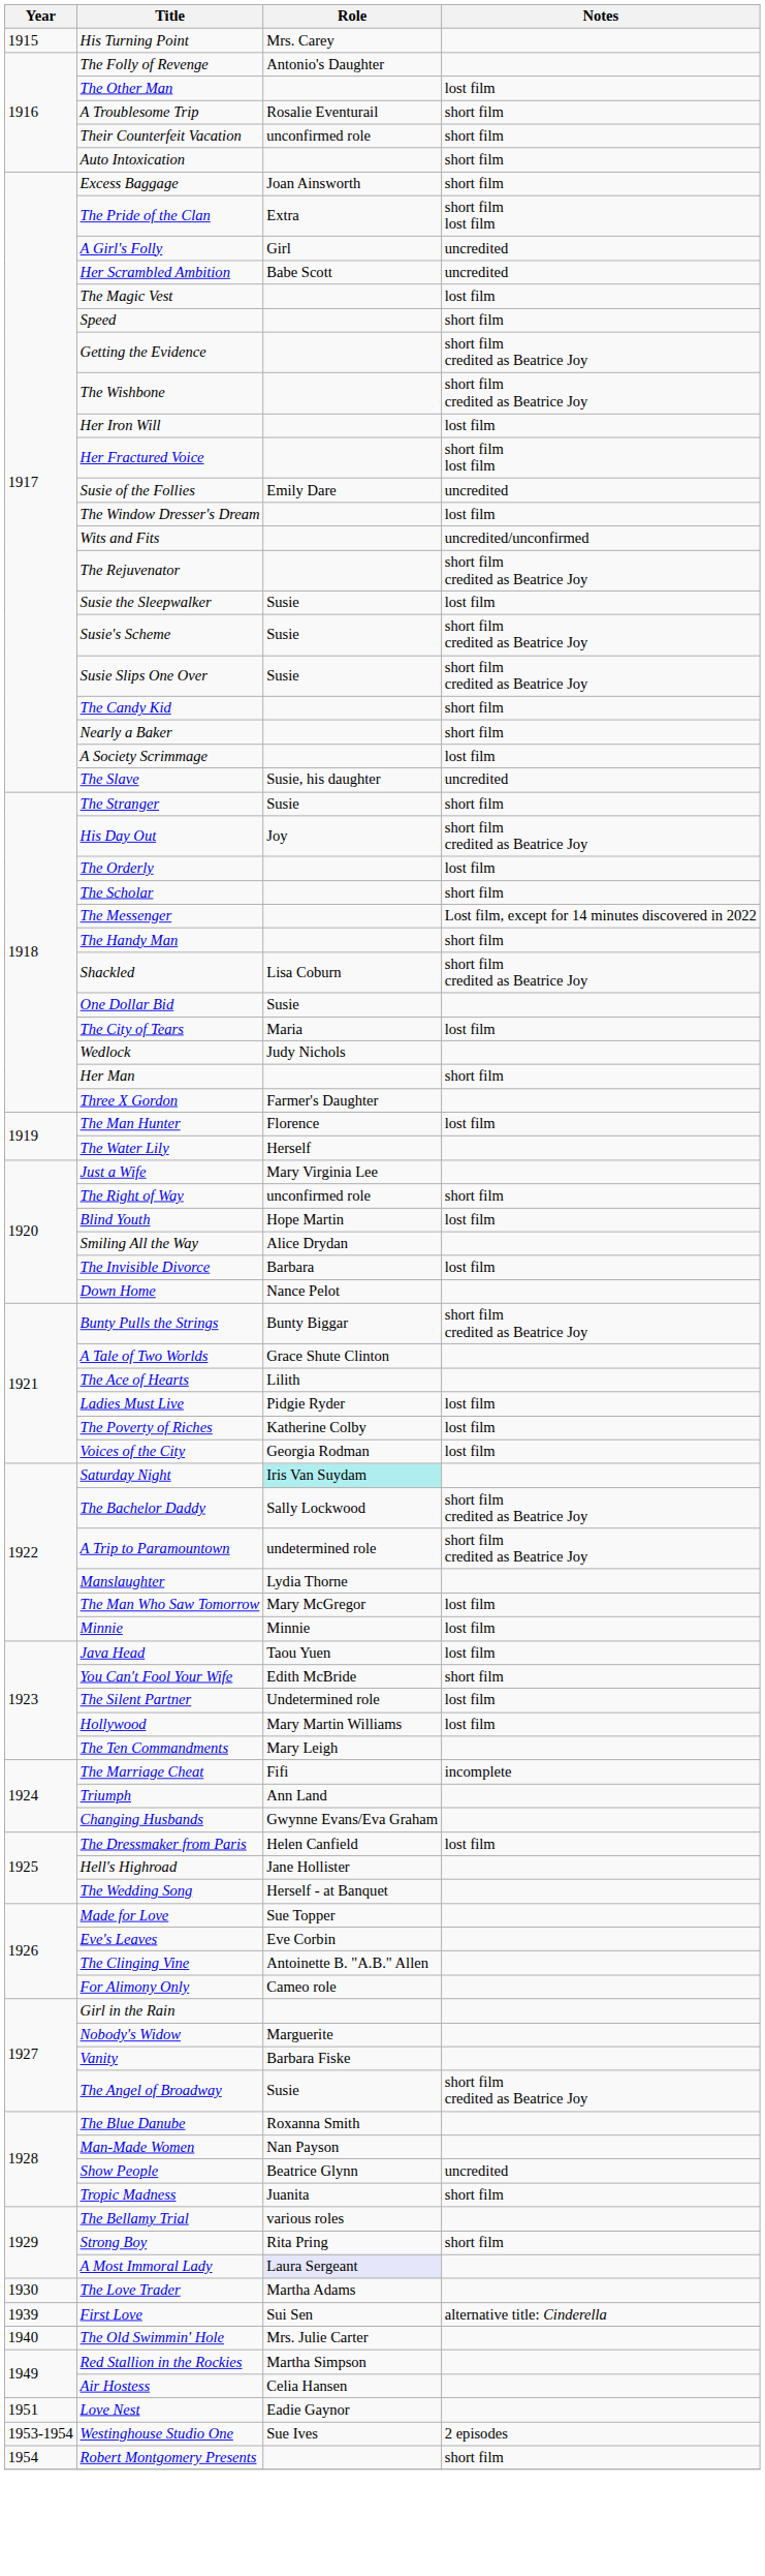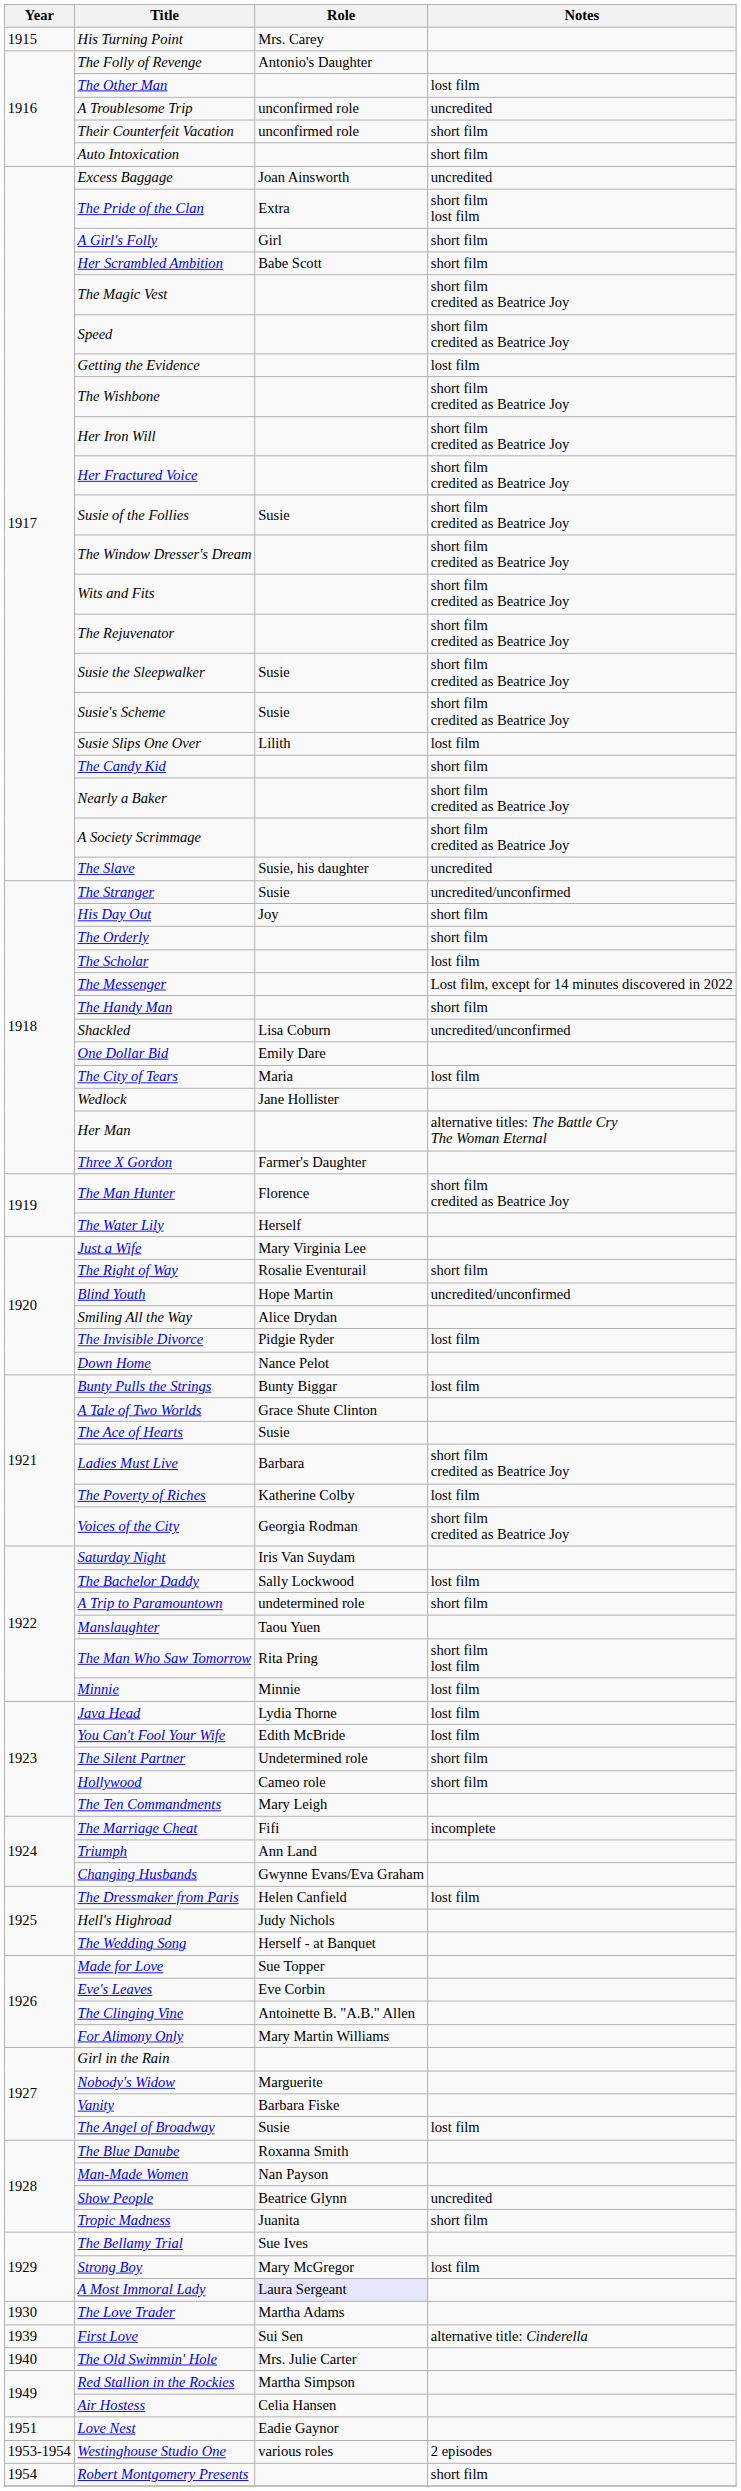A Troublesome Trip | Role: Rosalie Eventurail -> unconfirmed role
A Troublesome Trip | Notes: short film -> uncredited
Excess Baggage | Notes: short film -> uncredited
A Girl's Folly | Notes: uncredited -> short film
Her Scrambled Ambition | Notes: uncredited -> short film
The Magic Vest | Notes: lost film -> short film credited as Beatrice Joy
Speed | Notes: short film -> short film credited as Beatrice Joy
Getting the Evidence | Notes: short film credited as Beatrice Joy -> lost film
Her Iron Will | Notes: lost film -> short film credited as Beatrice Joy
Her Fractured Voice | Notes: short film lost film -> short film credited as Beatrice Joy
Susie of the Follies | Role: Emily Dare -> Susie
Susie of the Follies | Notes: uncredited -> short film credited as Beatrice Joy
The Window Dresser's Dream | Notes: lost film -> short film credited as Beatrice Joy
Wits and Fits | Notes: uncredited/unconfirmed -> short film credited as Beatrice Joy
Susie the Sleepwalker | Notes: lost film -> short film credited as Beatrice Joy
Susie Slips One Over | Role: Susie -> Lilith
Susie Slips One Over | Notes: short film credited as Beatrice Joy -> lost film
Nearly a Baker | Notes: short film -> short film credited as Beatrice Joy
A Society Scrimmage | Notes: lost film -> short film credited as Beatrice Joy
The Stranger | Notes: short film -> uncredited/unconfirmed
His Day Out | Notes: short film credited as Beatrice Joy -> short film
The Orderly | Notes: lost film -> short film
The Scholar | Notes: short film -> lost film
Shackled | Notes: short film credited as Beatrice Joy -> uncredited/unconfirmed
One Dollar Bid | Role: Susie -> Emily Dare
Wedlock | Role: Judy Nichols -> Jane Hollister
Her Man | Notes: short film -> alternative titles: The Battle Cry The Woman Eternal
The Man Hunter | Notes: lost film -> short film credited as Beatrice Joy
The Right of Way | Role: unconfirmed role -> Rosalie Eventurail
Blind Youth | Notes: lost film -> uncredited/unconfirmed
The Invisible Divorce | Role: Barbara -> Pidgie Ryder
Bunty Pulls the Strings | Notes: short film credited as Beatrice Joy -> lost film
The Ace of Hearts | Role: Lilith -> Susie
Ladies Must Live | Role: Pidgie Ryder -> Barbara
Ladies Must Live | Notes: lost film -> short film credited as Beatrice Joy
Voices of the City | Notes: lost film -> short film credited as Beatrice Joy
Saturday Night | Role: paleturquoise background -> no background
The Bachelor Daddy | Notes: short film credited as Beatrice Joy -> lost film
A Trip to Paramountown | Notes: short film credited as Beatrice Joy -> short film
Manslaughter | Role: Lydia Thorne -> Taou Yuen
The Man Who Saw Tomorrow | Role: Mary McGregor -> Rita Pring
The Man Who Saw Tomorrow | Notes: lost film -> short film lost film
Java Head | Role: Taou Yuen -> Lydia Thorne
You Can't Fool Your Wife | Notes: short film -> lost film
The Silent Partner | Notes: lost film -> short film
Hollywood | Role: Mary Martin Williams -> Cameo role
Hollywood | Notes: lost film -> short film
Hell's Highroad | Role: Jane Hollister -> Judy Nichols
For Alimony Only | Role: Cameo role -> Mary Martin Williams
The Angel of Broadway | Notes: short film credited as Beatrice Joy -> lost film
The Bellamy Trial | Role: various roles -> Sue Ives
Strong Boy | Role: Rita Pring -> Mary McGregor
Strong Boy | Notes: short film -> lost film
Westinghouse Studio One | Role: Sue Ives -> various roles
